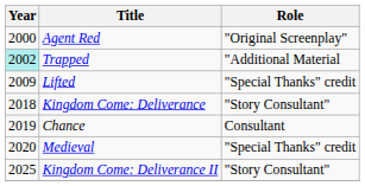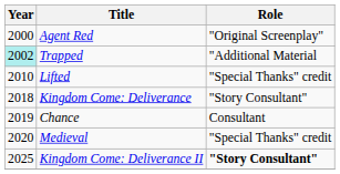Lifted | Year: 2009 -> 2010
Kingdom Come: Deliverance II | Role: normal -> bold
